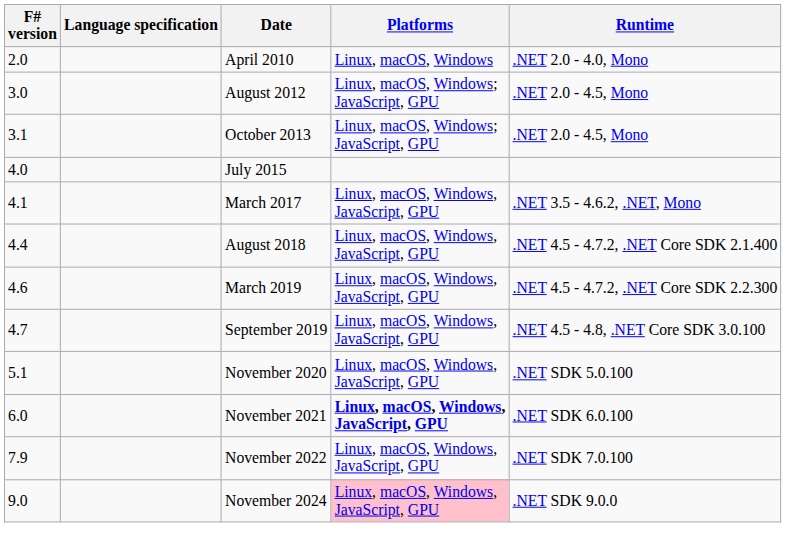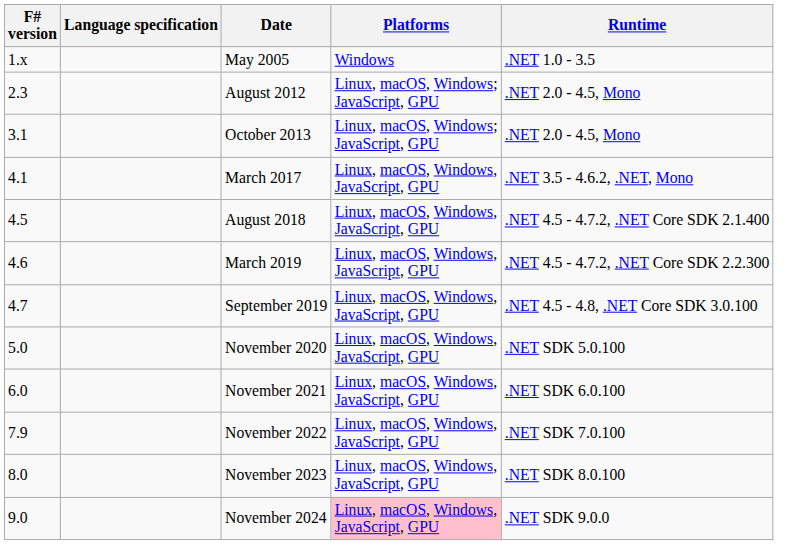+ row: 1.x | May 2005 | Windows | .NET 1.0 - 3.5
- row: 2.0 | April 2010 | Linux, macOS, Windows | .NET 2.0 - 4.0, Mono
August 2012 | F# version: 3.0 -> 2.3
- row: 4.0 | July 2015
August 2018 | F# version: 4.4 -> 4.5
November 2020 | F# version: 5.1 -> 5.0
November 2021 | Platforms: bold -> normal
+ row: 8.0 | November 2023 | Linux, macOS, Windows, JavaScript, GPU | .NET SDK 8.0.100
